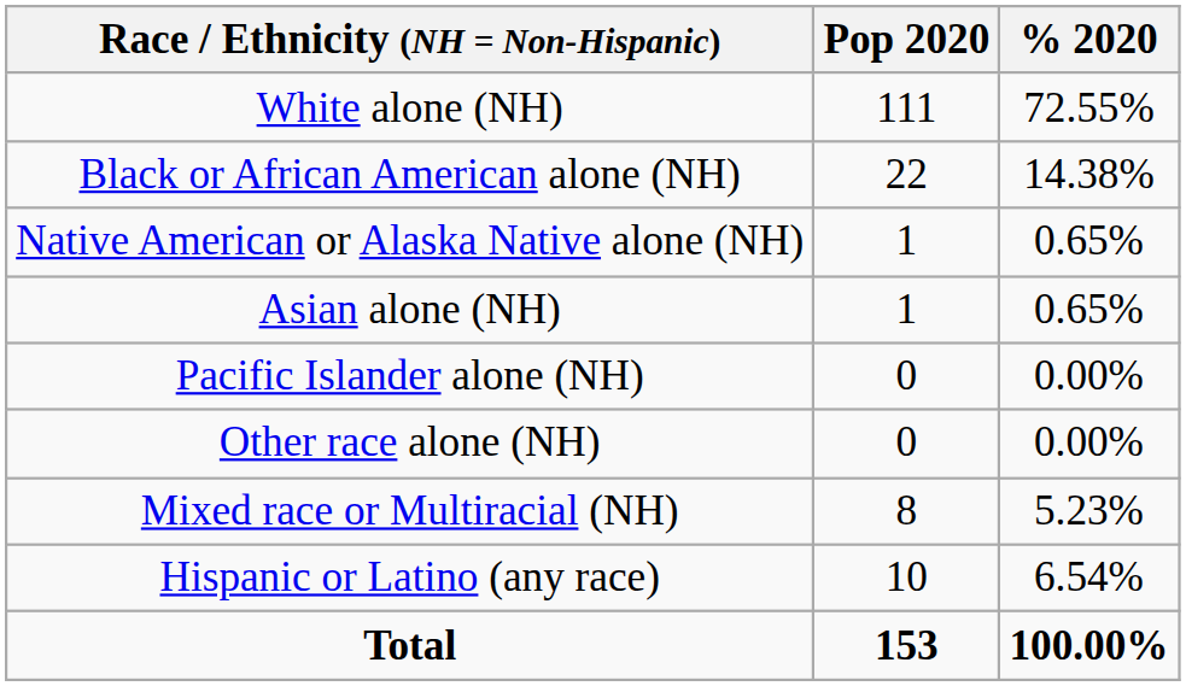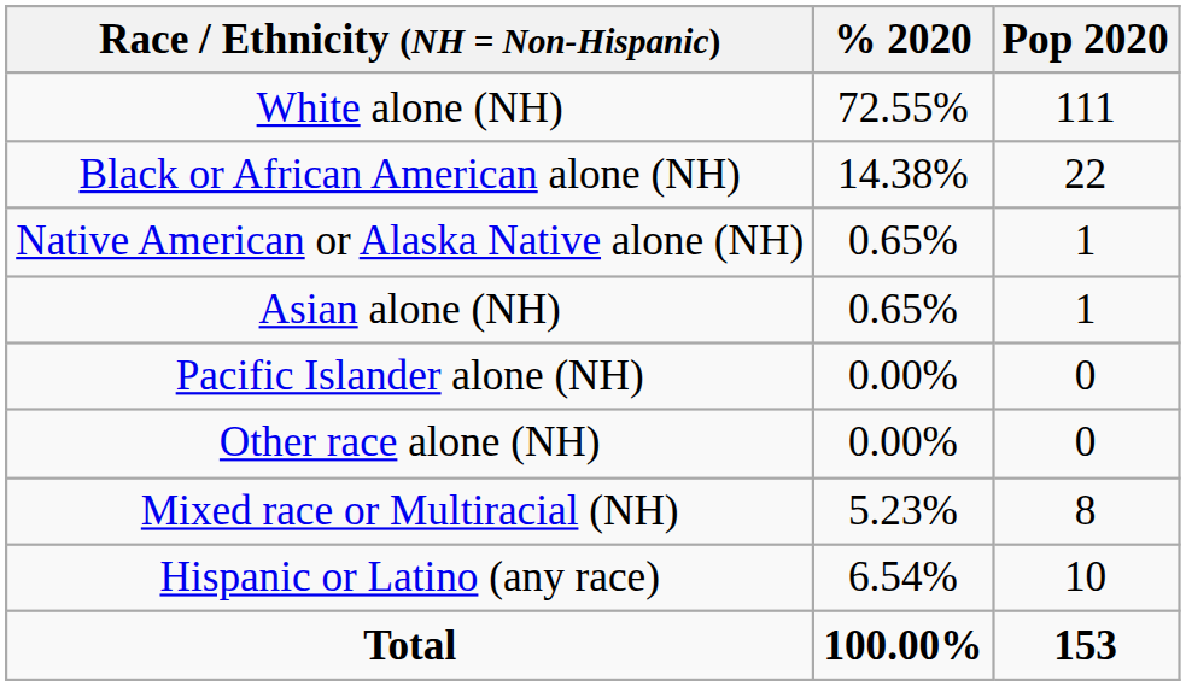columns swapped: Pop 2020 <-> % 2020
